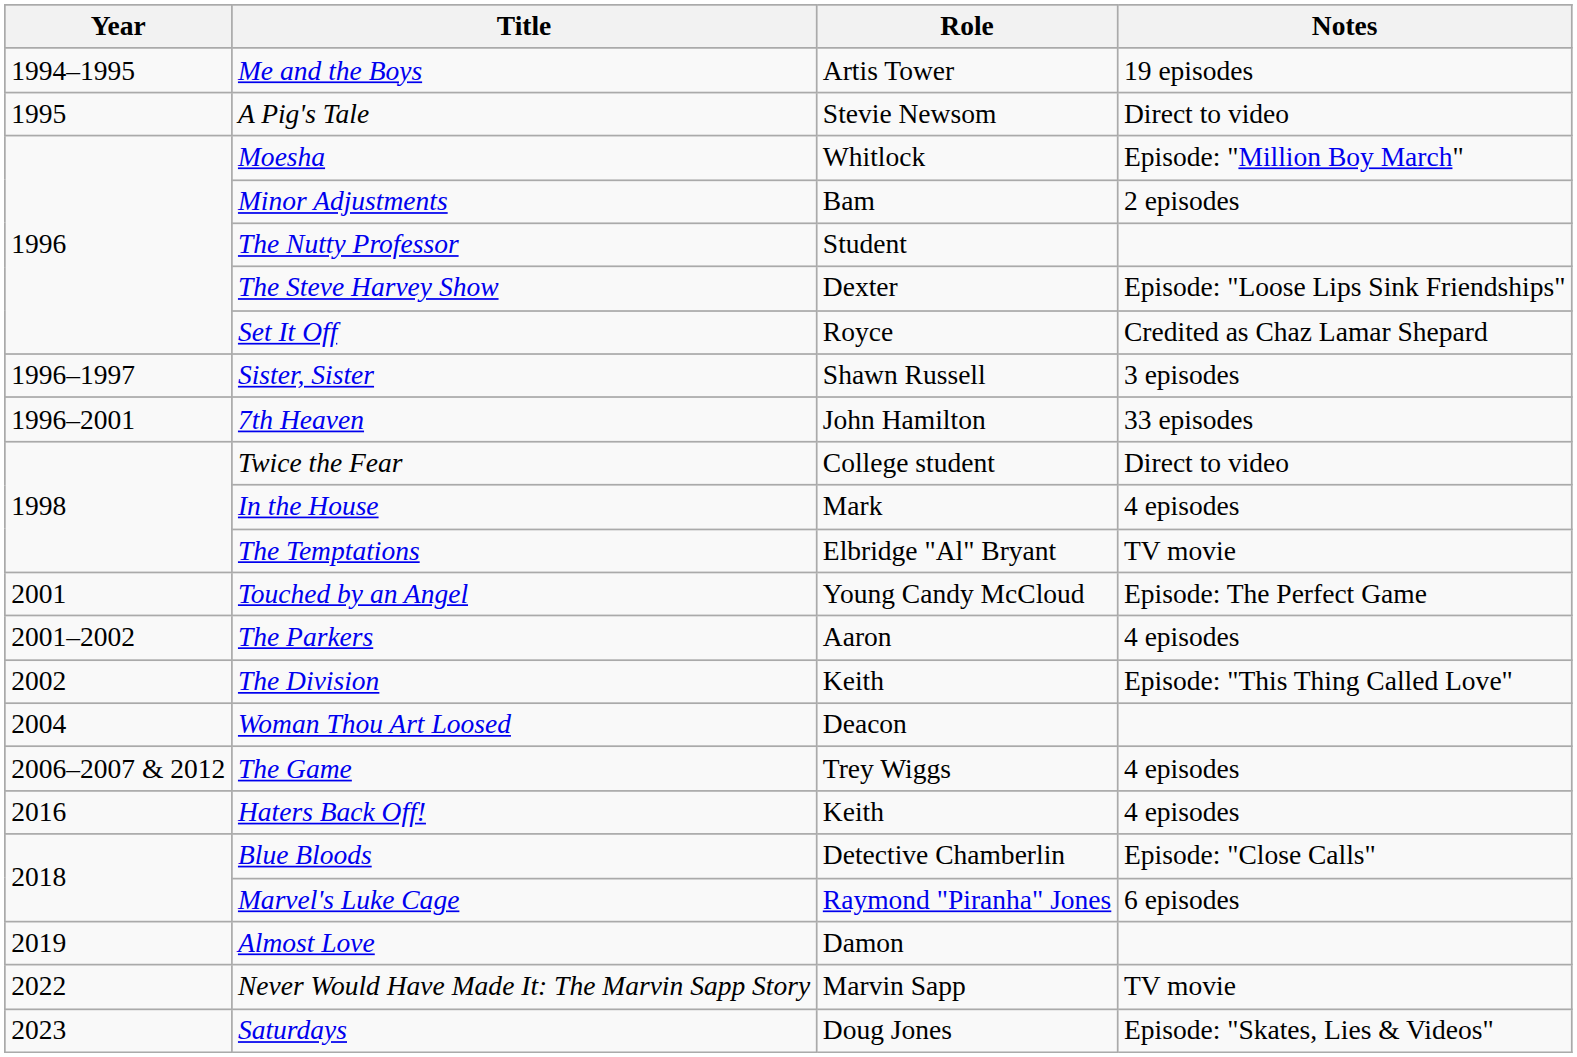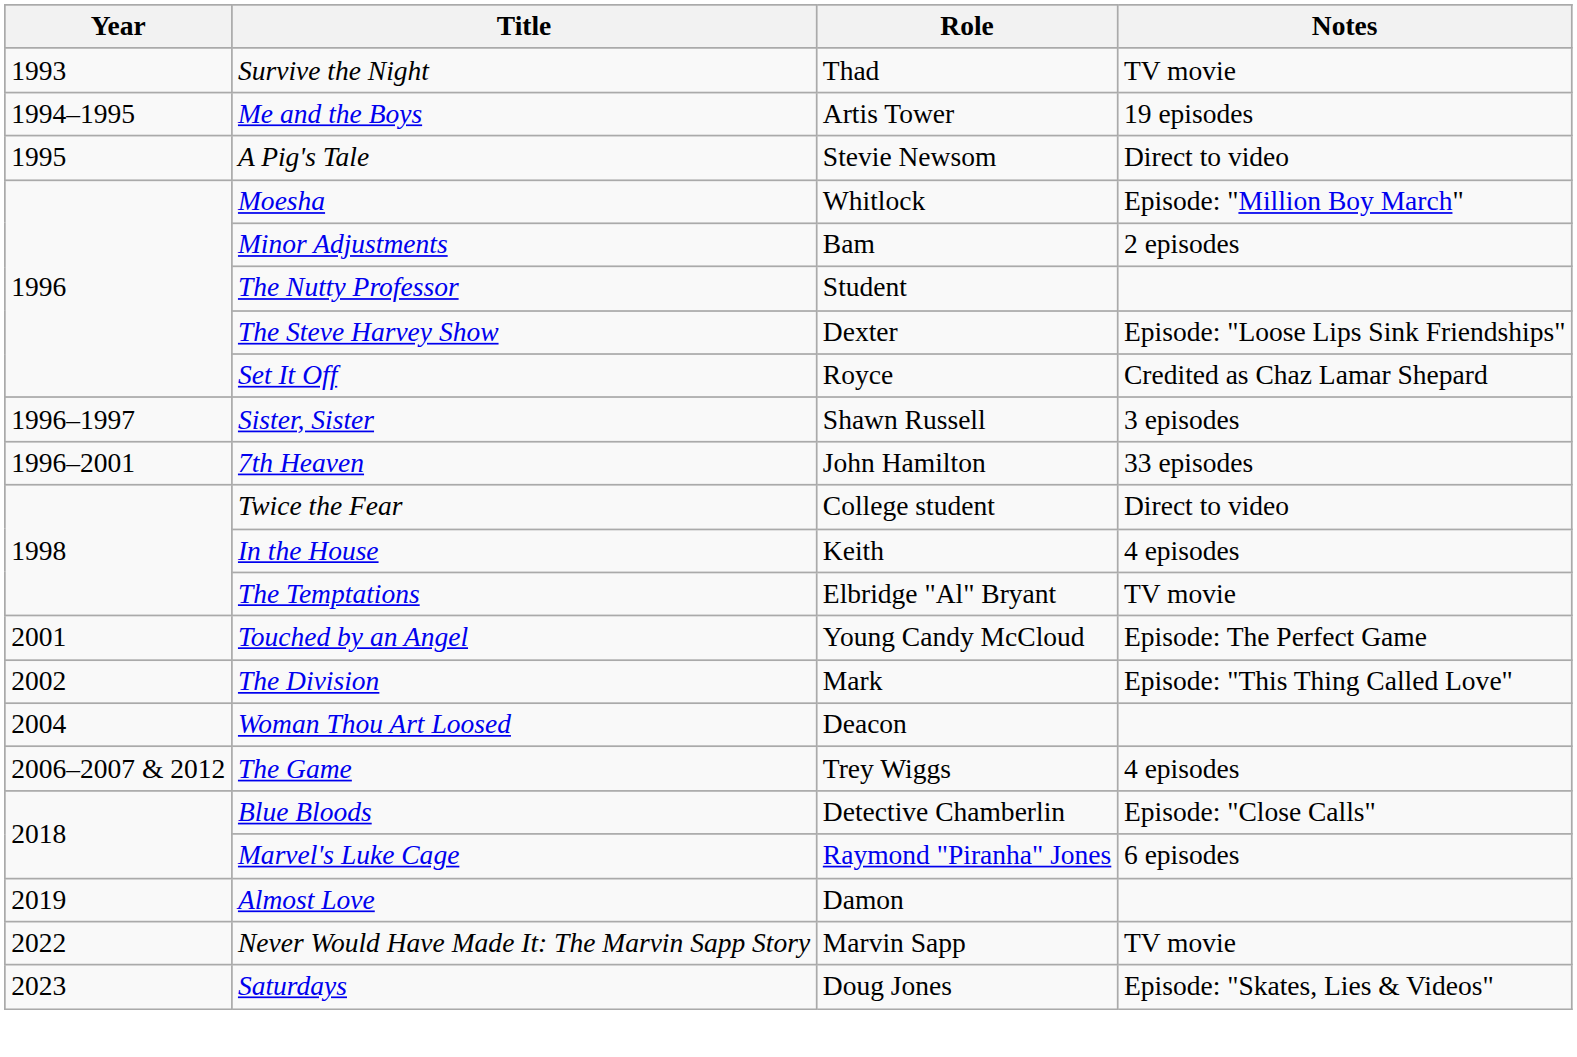+ row: 1993 | Survive the Night | Thad | TV movie
In the House | Role: Mark -> Keith
- row: 2001–2002 | The Parkers | Aaron | 4 episodes
The Division | Role: Keith -> Mark
- row: 2016 | Haters Back Off! | Keith | 4 episodes
